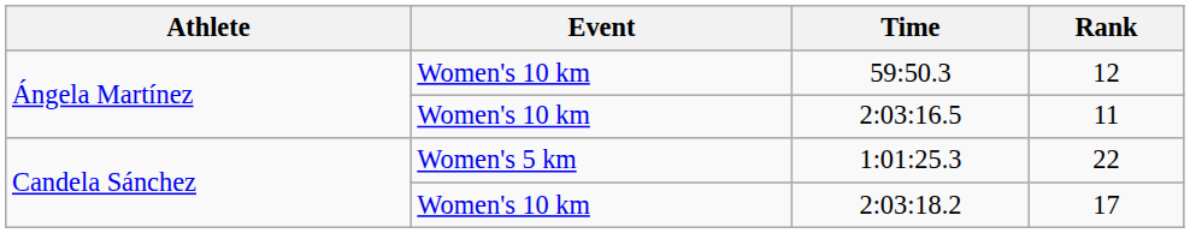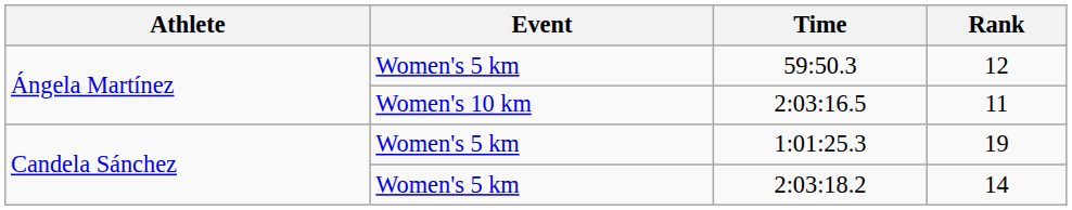59:50.3 | Event: Women's 10 km -> Women's 5 km
1:01:25.3 | Rank: 22 -> 19
2:03:18.2 | Event: Women's 10 km -> Women's 5 km
2:03:18.2 | Rank: 17 -> 14
